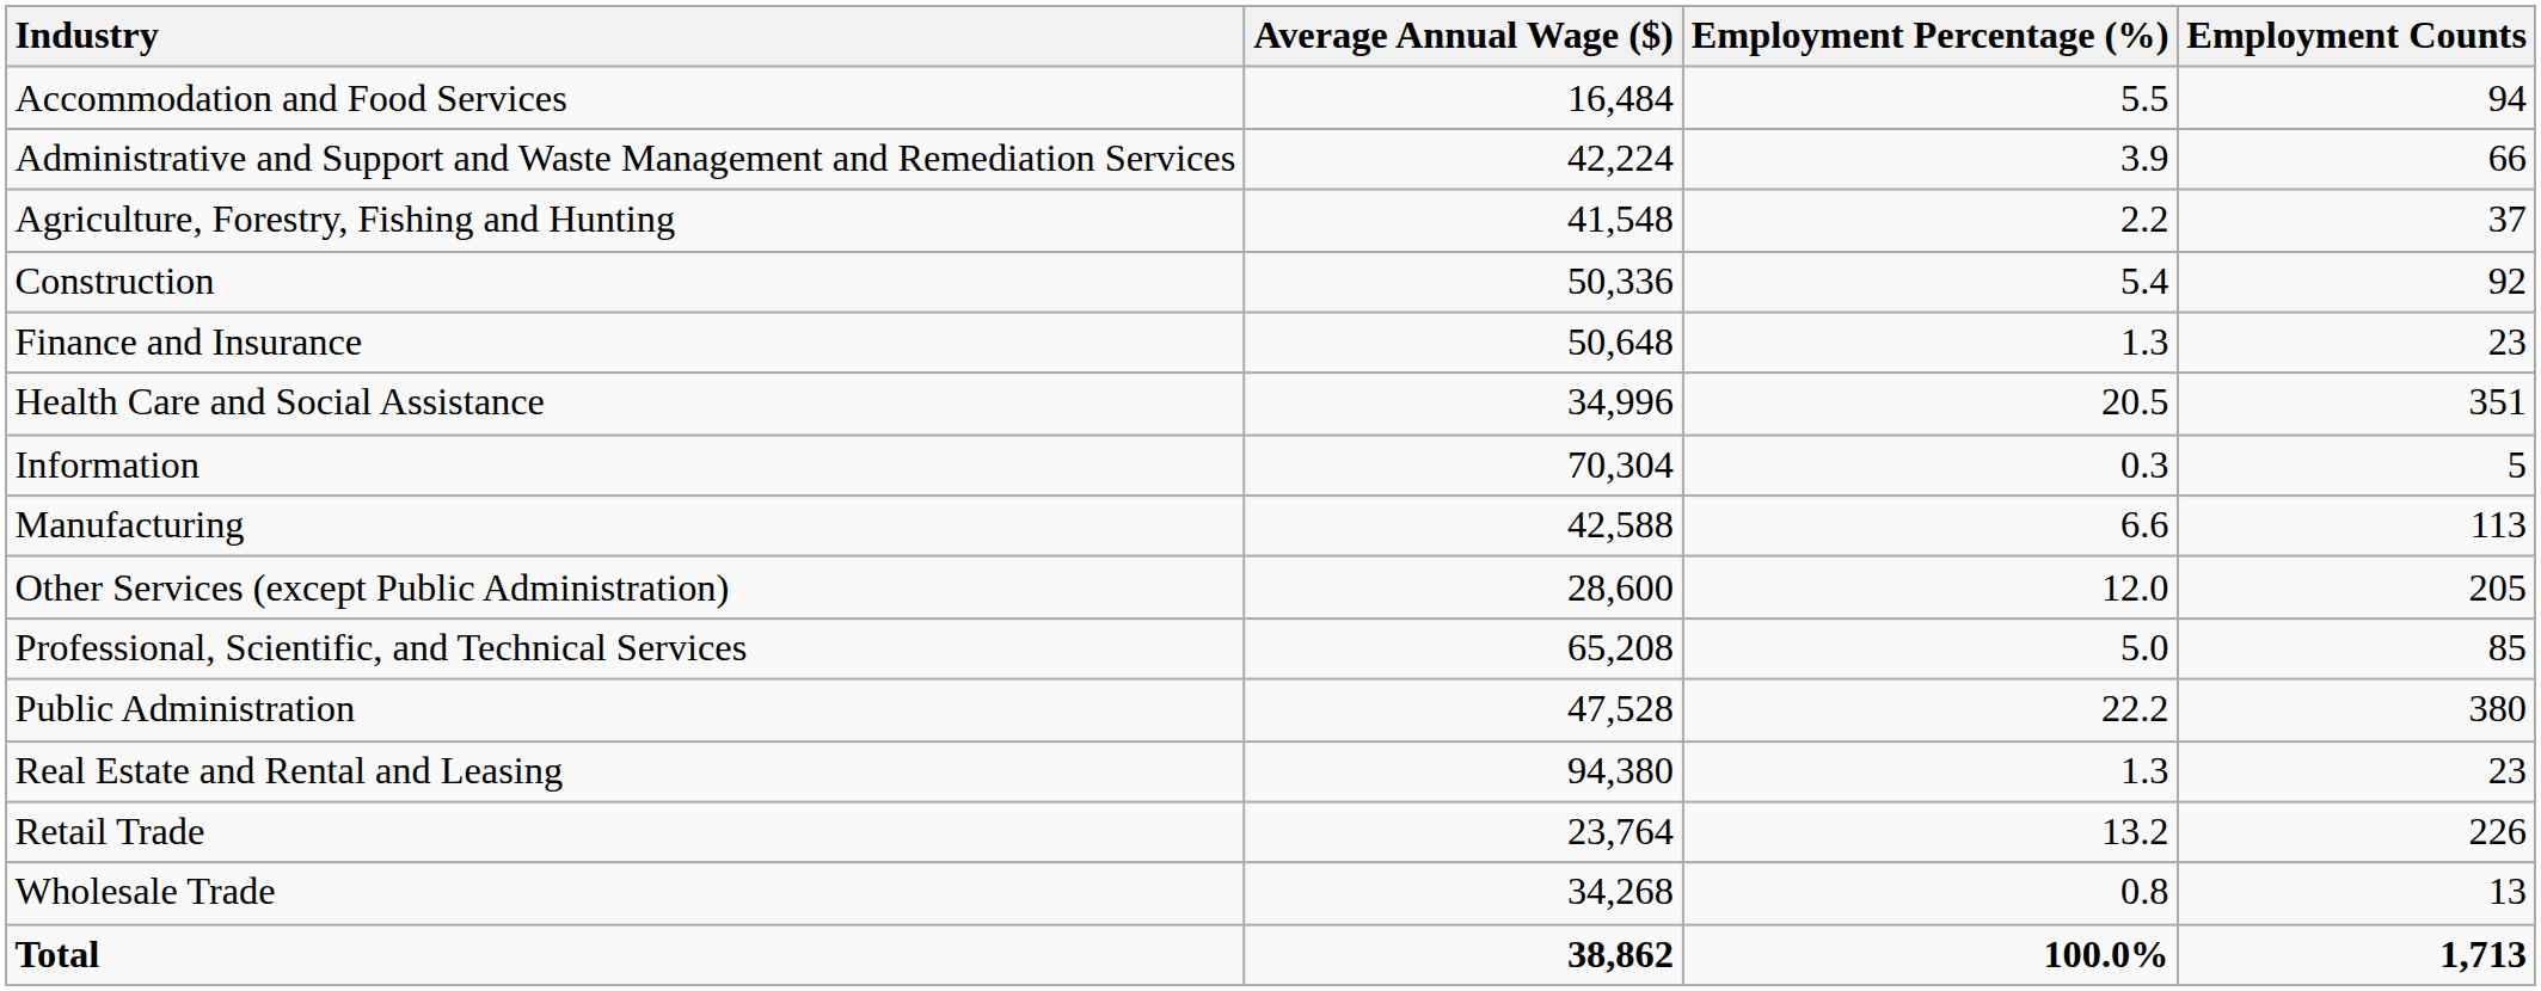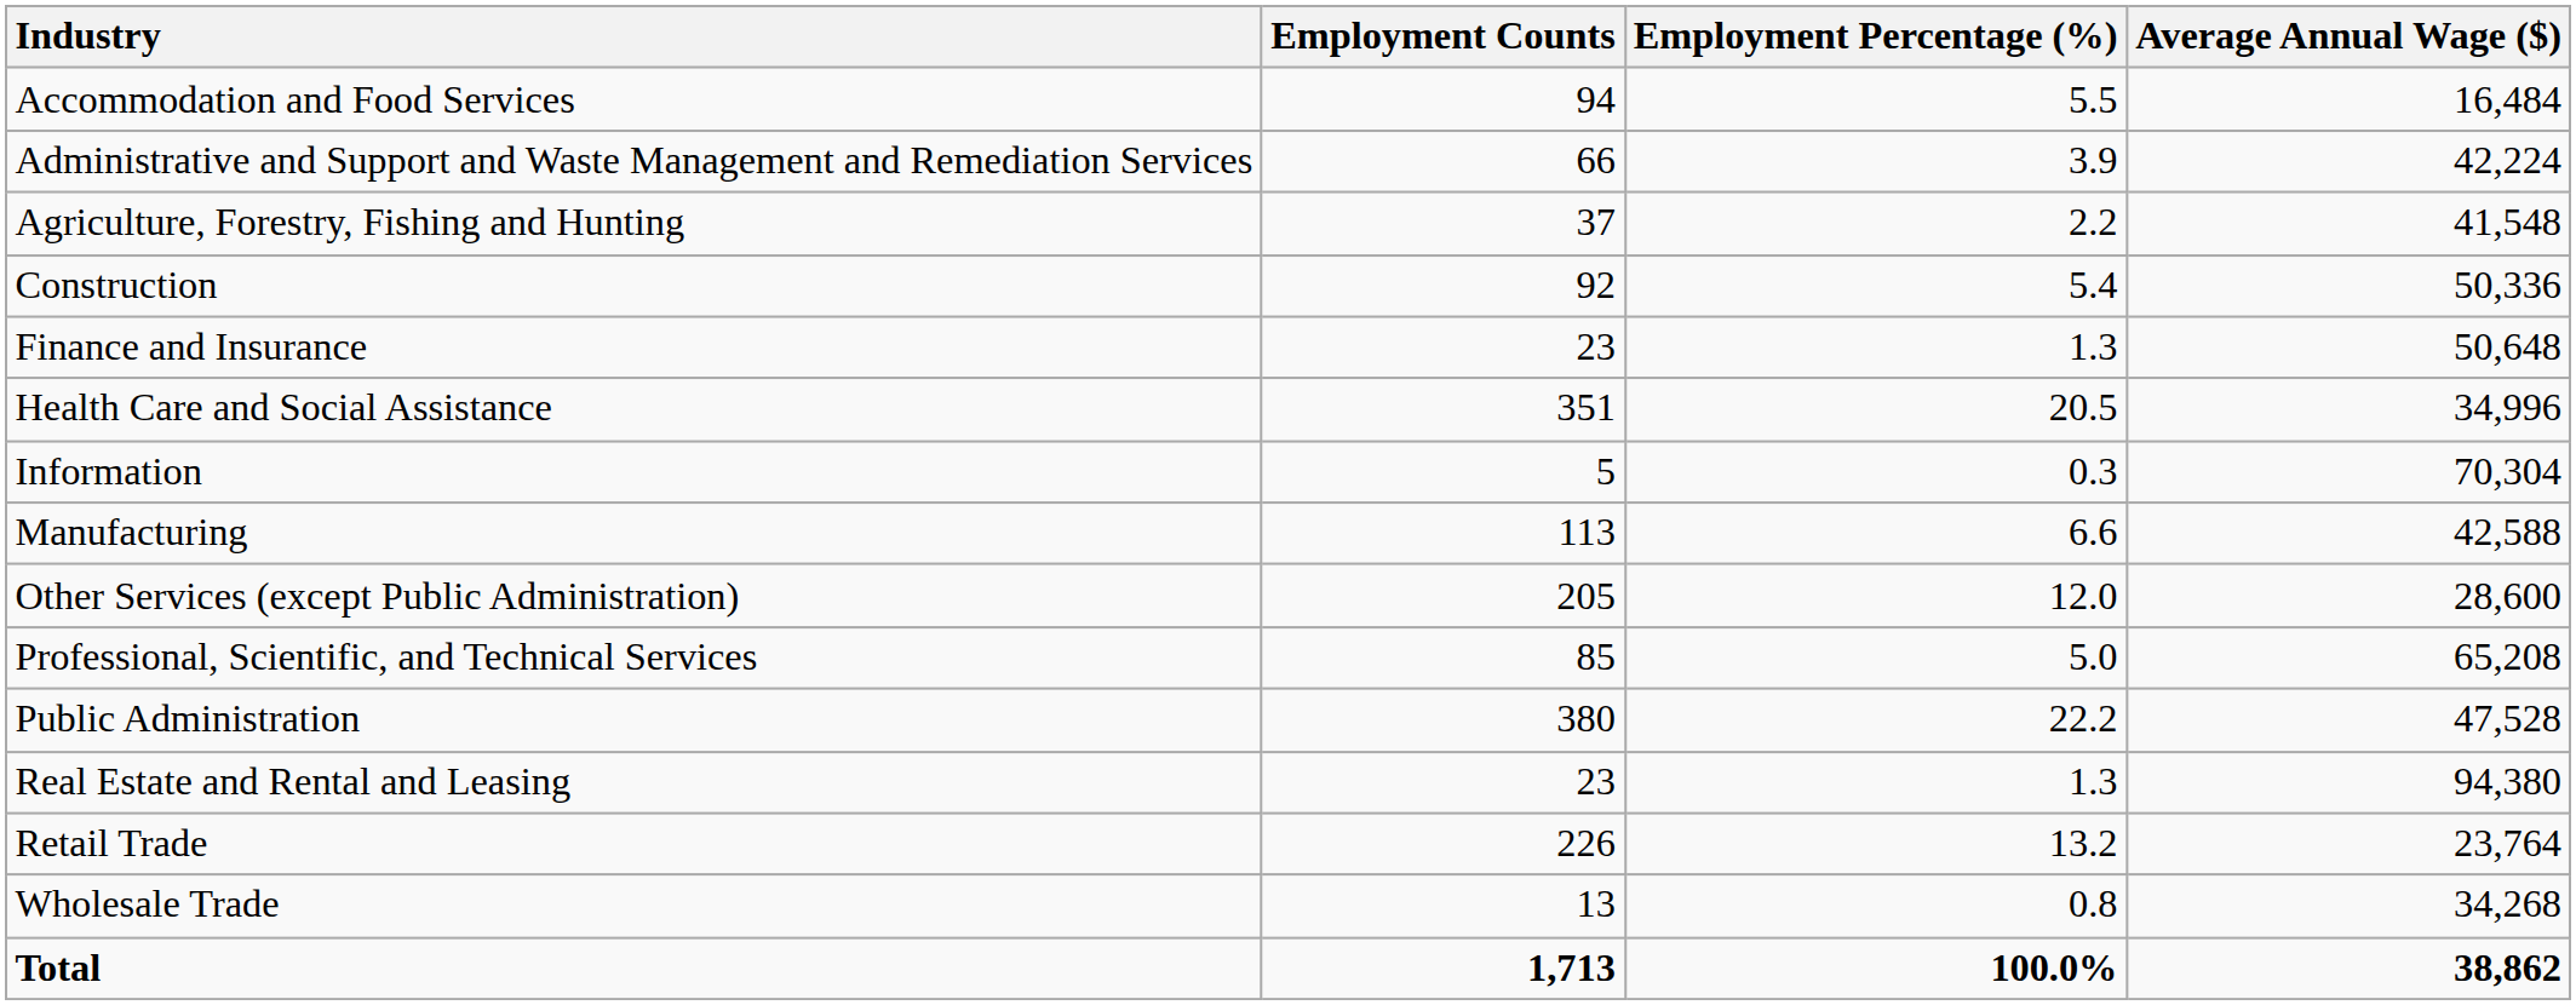columns swapped: Employment Counts <-> Average Annual Wage ($)
